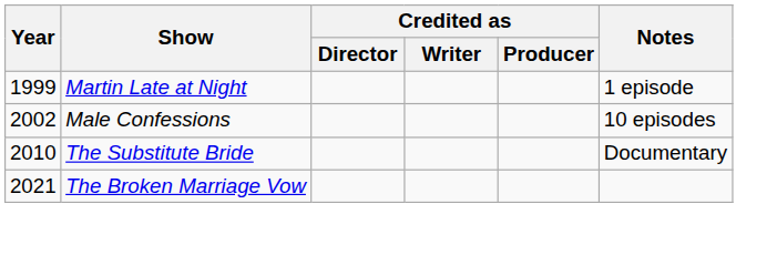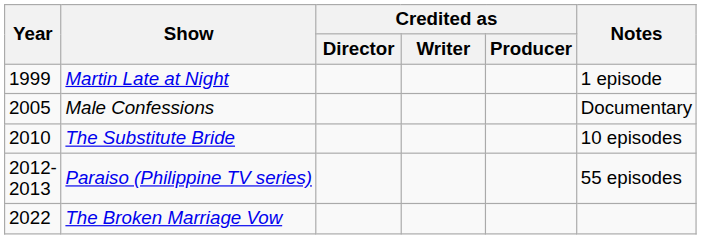Male Confessions | Year: 2002 -> 2005
Male Confessions | Notes: 10 episodes -> Documentary
The Substitute Bride | Notes: Documentary -> 10 episodes
+ row: 2012-2013 | Paraiso (Philippine TV series) | 55 episodes
The Broken Marriage Vow | Year: 2021 -> 2022
